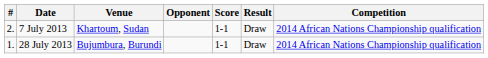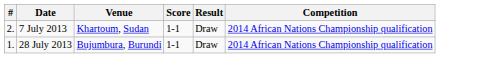- column: Opponent
